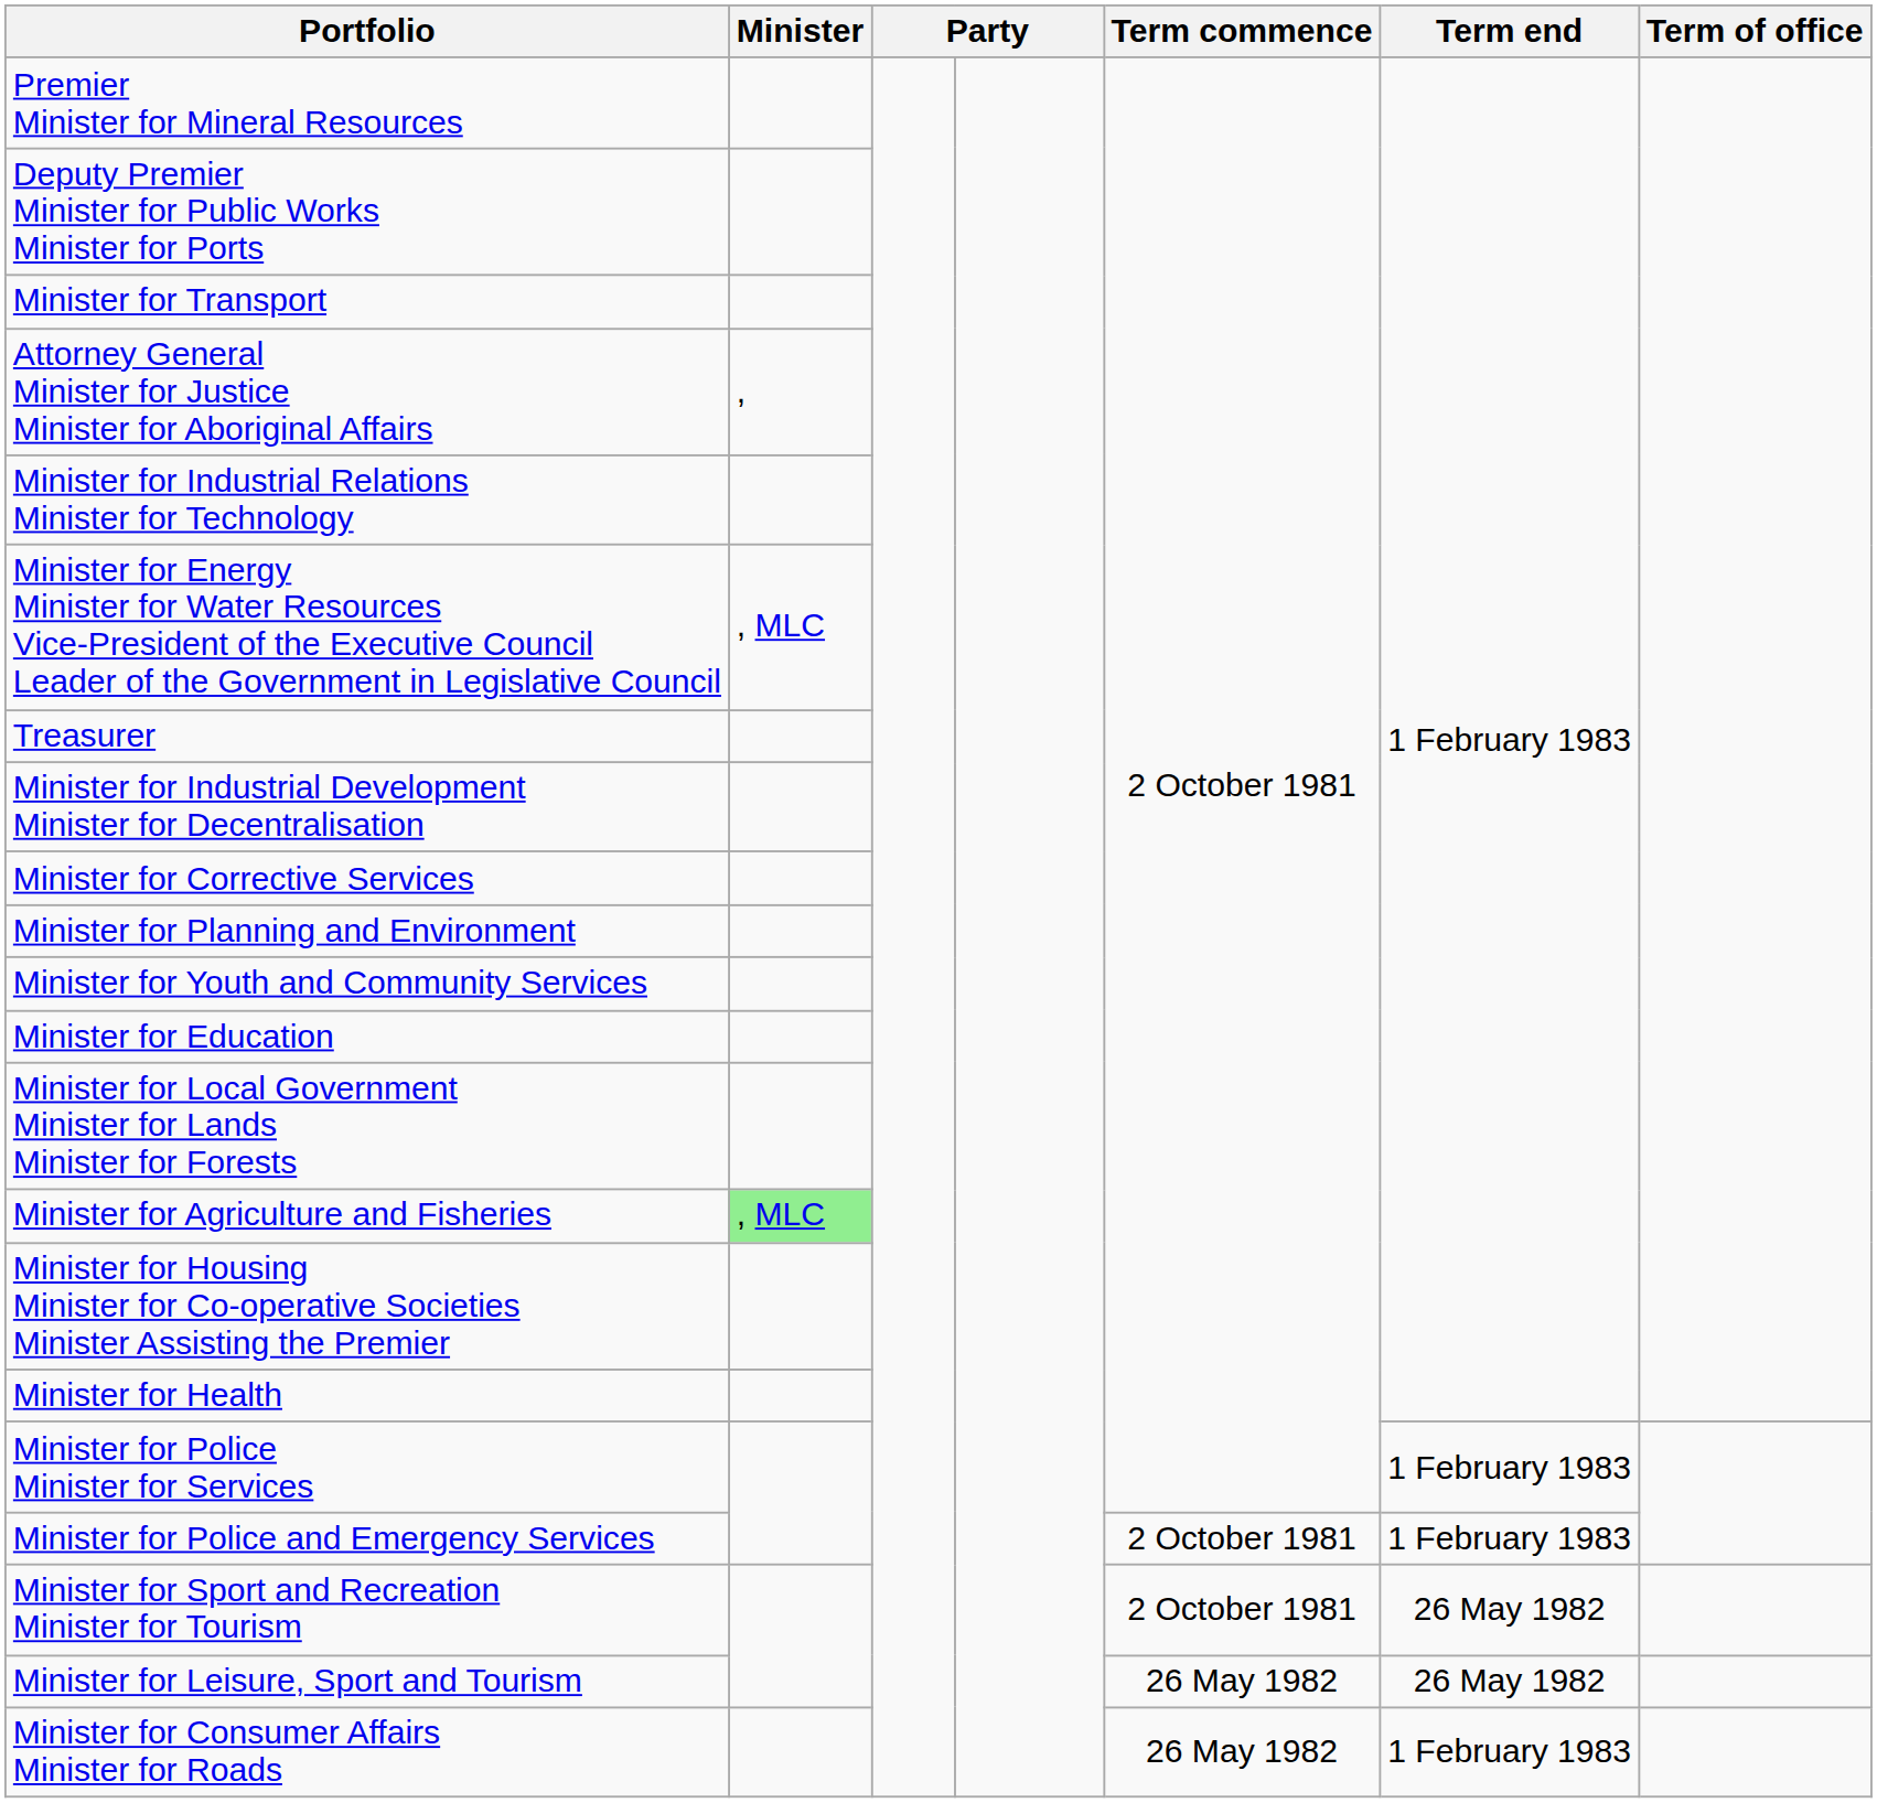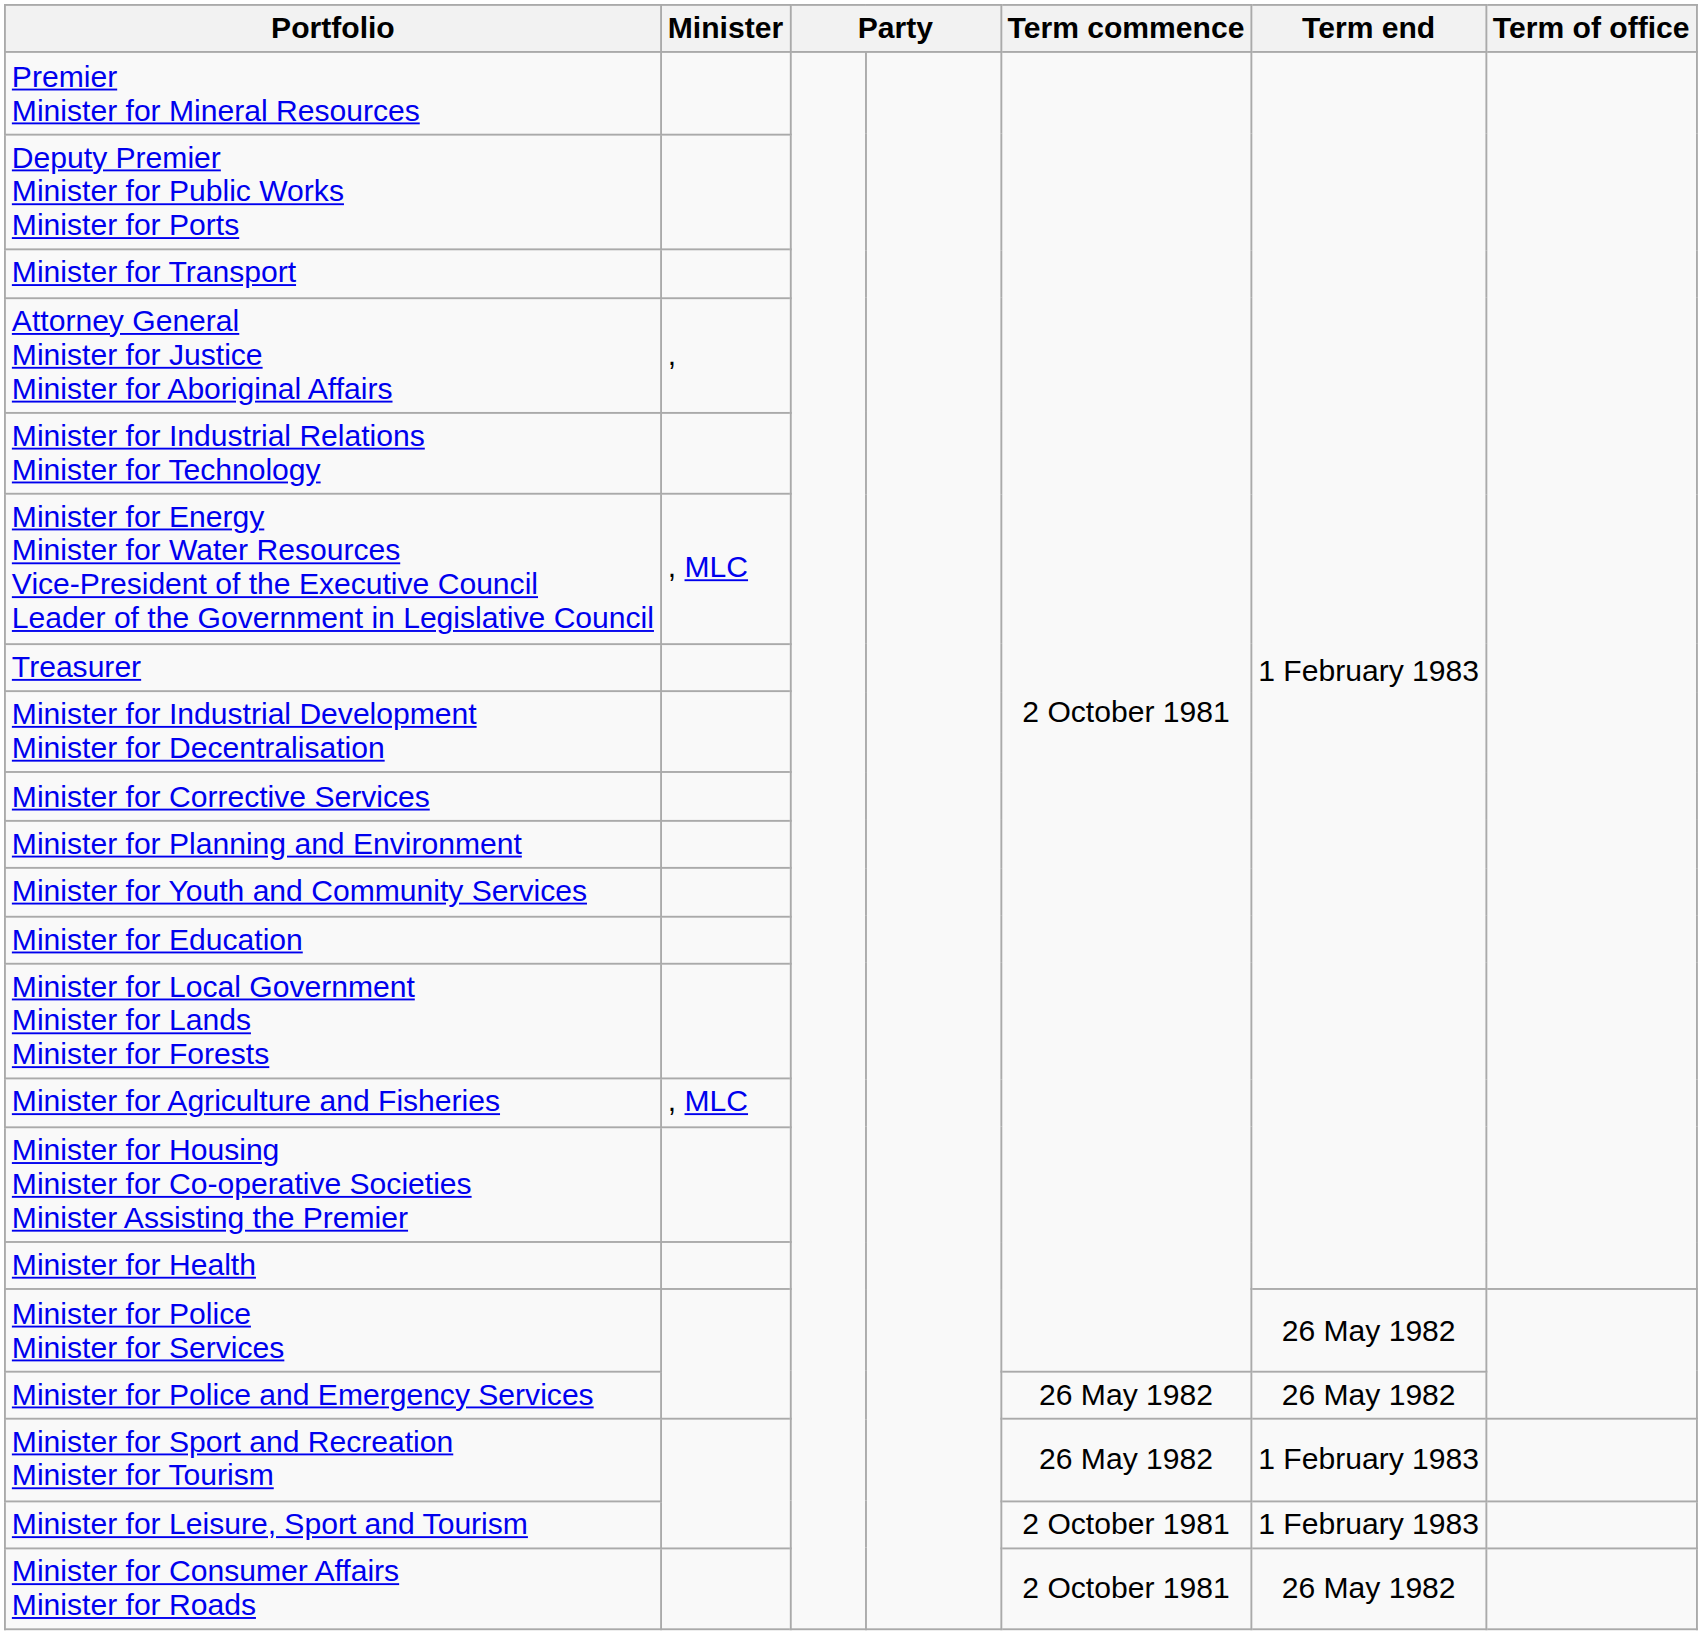Minister for Agriculture and Fisheries | Minister: lightgreen background -> no background
Minister for Police Minister for Services | Term end: 1 February 1983 -> 26 May 1982
Minister for Police and Emergency Services | Term commence: 2 October 1981 -> 26 May 1982
Minister for Police and Emergency Services | Term end: 1 February 1983 -> 26 May 1982
Minister for Sport and Recreation Minister for Tourism | Term commence: 2 October 1981 -> 26 May 1982
Minister for Sport and Recreation Minister for Tourism | Term end: 26 May 1982 -> 1 February 1983
Minister for Leisure, Sport and Tourism | Term commence: 26 May 1982 -> 2 October 1981
Minister for Leisure, Sport and Tourism | Term end: 26 May 1982 -> 1 February 1983
Minister for Consumer Affairs Minister for Roads | Term commence: 26 May 1982 -> 2 October 1981
Minister for Consumer Affairs Minister for Roads | Term end: 1 February 1983 -> 26 May 1982
